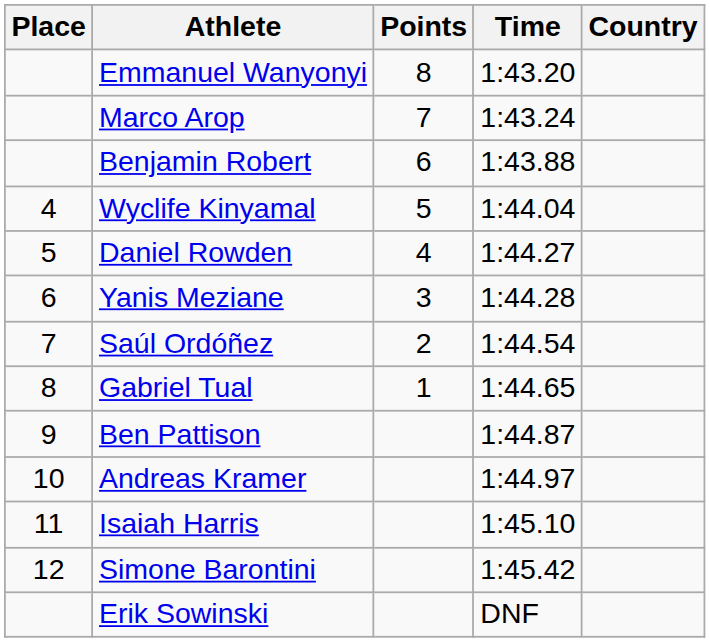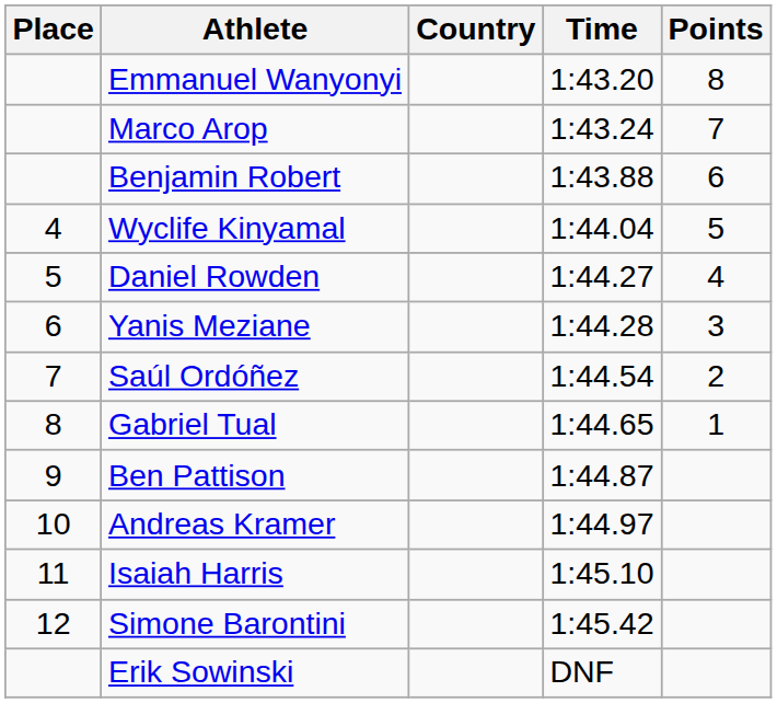columns swapped: Country <-> Points
